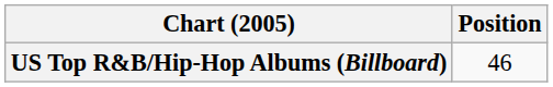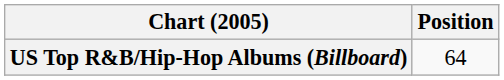US Top R&B/Hip-Hop Albums (Billboard) | Position: 46 -> 64
